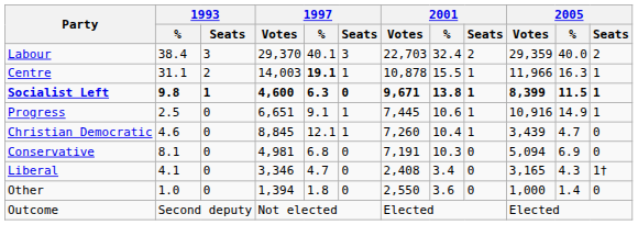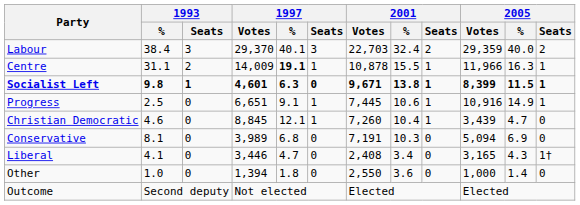Centre | 1997 / Votes: 14,003 -> 14,009
Socialist Left | 1997 / Votes: 4,600 -> 4,601
Conservative | 1997 / Votes: 4,981 -> 3,989
Liberal | 1997 / Votes: 3,346 -> 3,446
